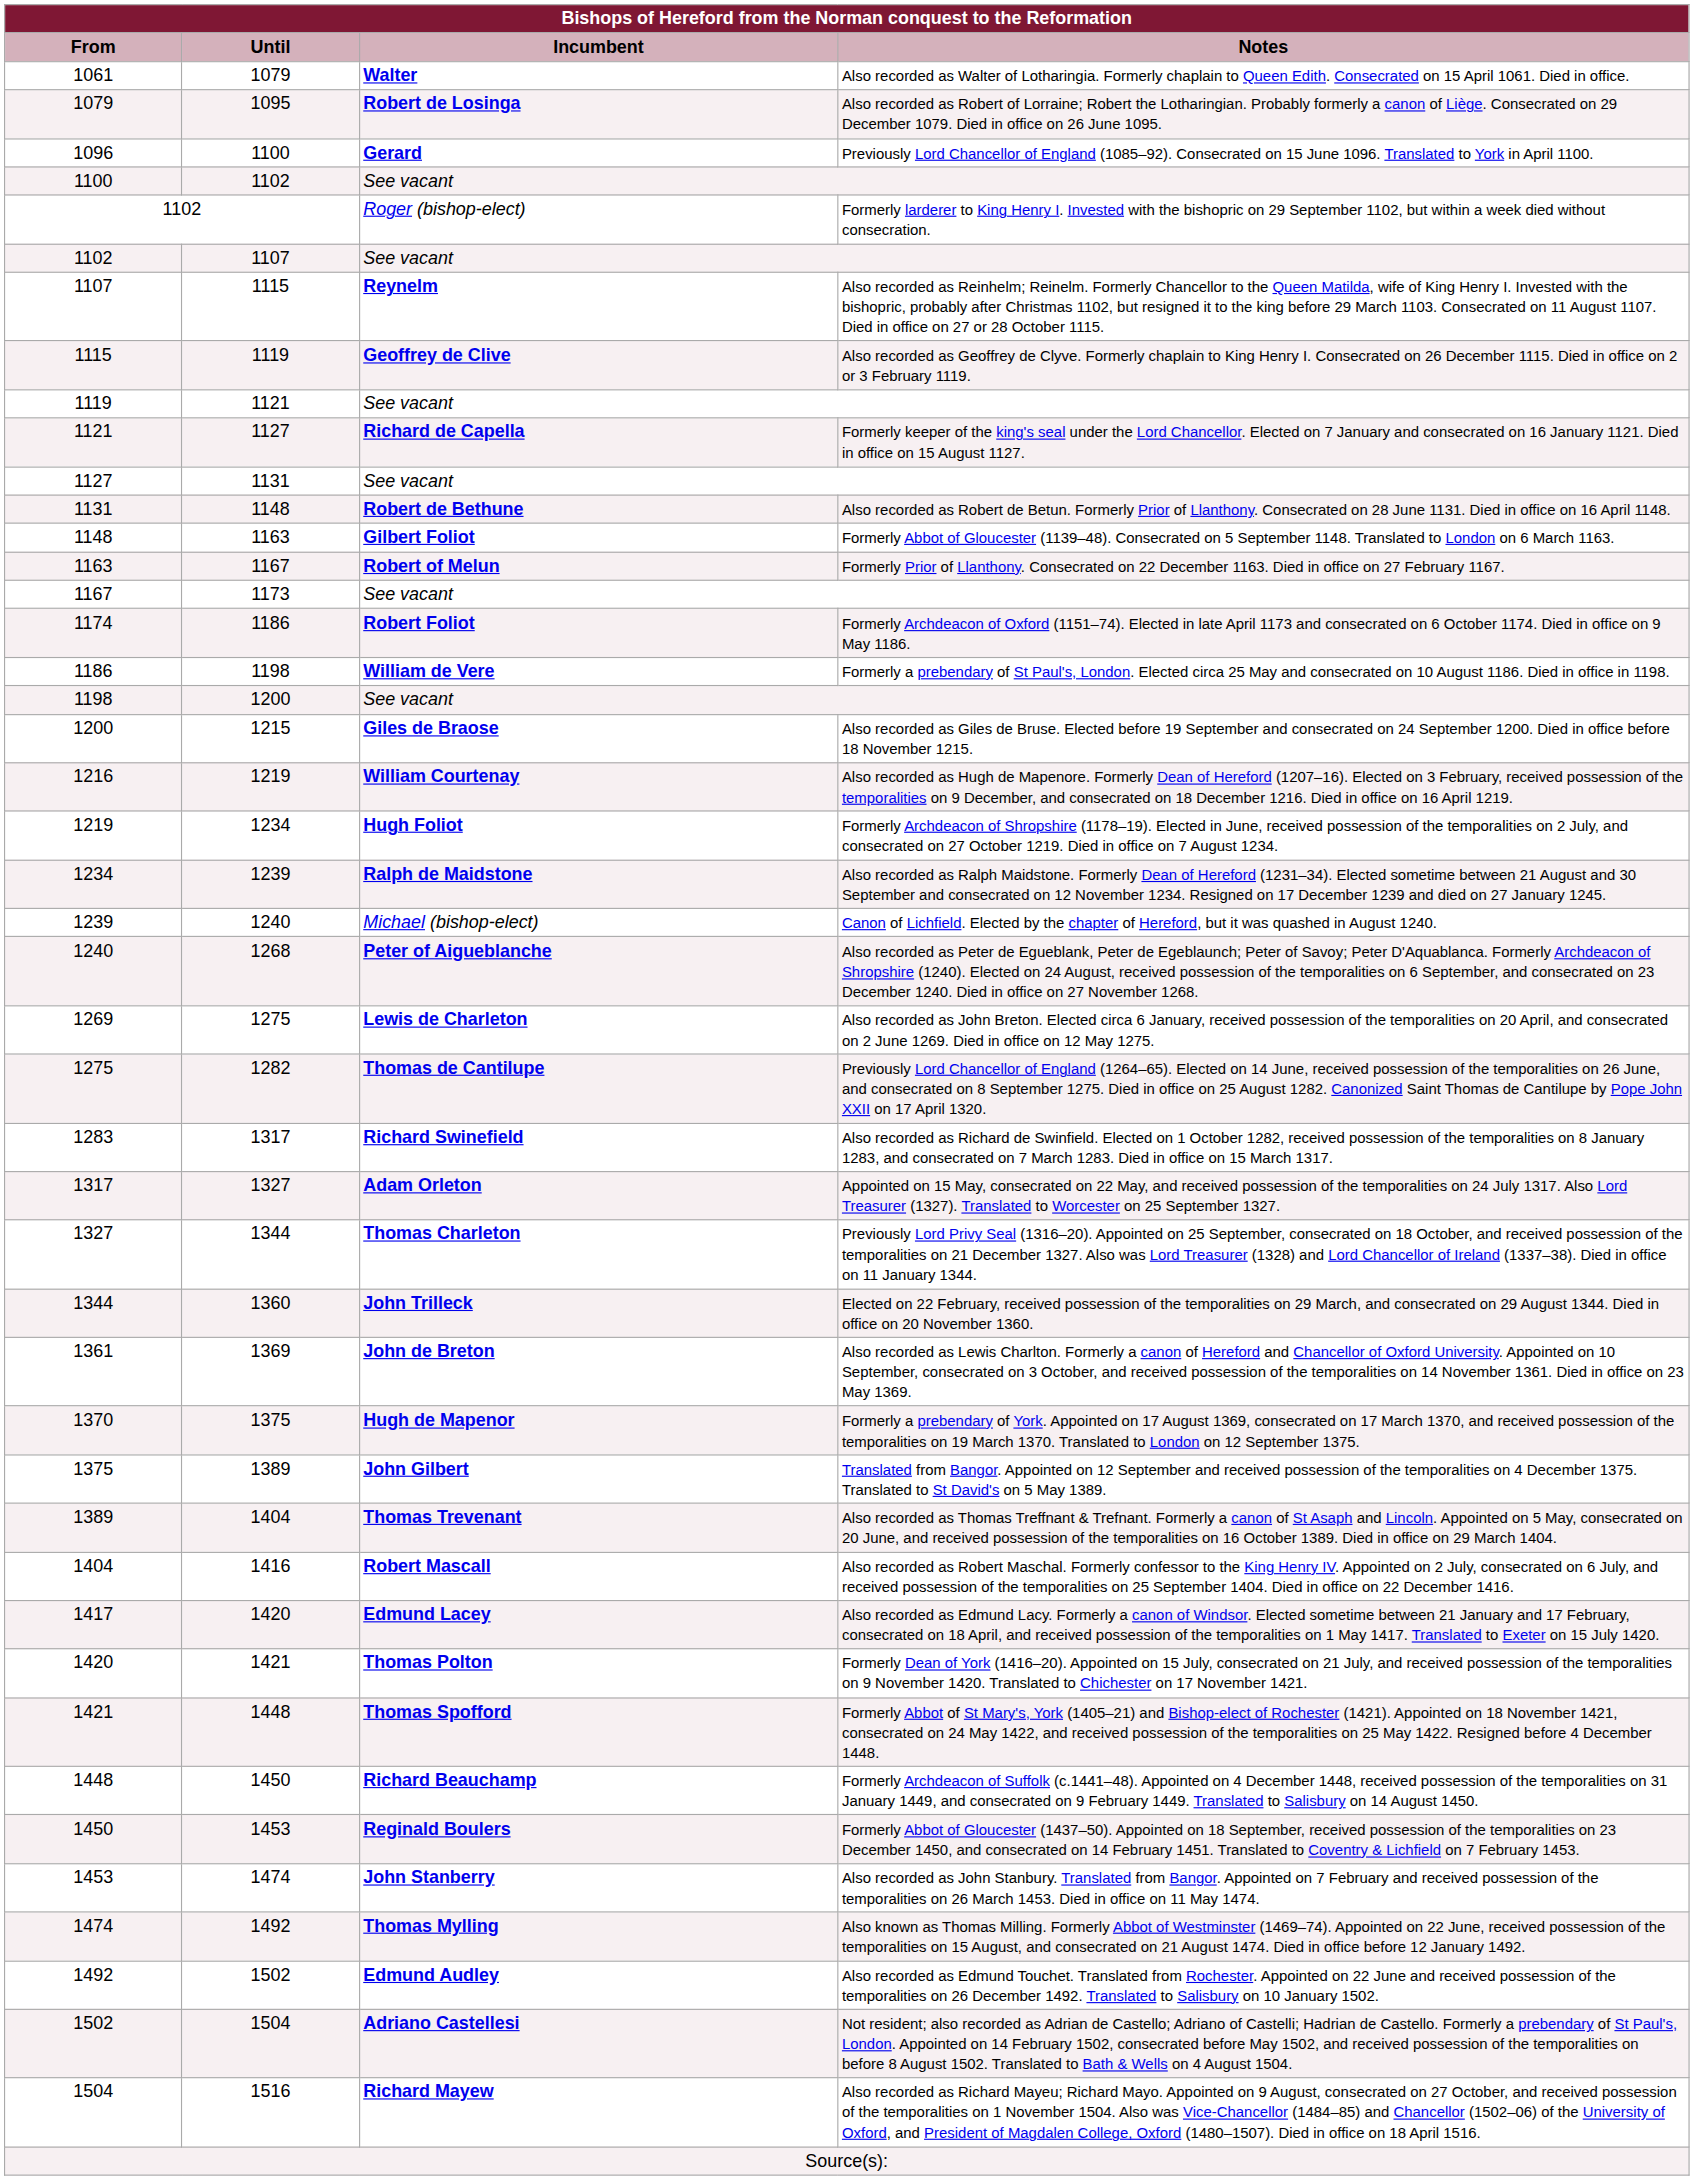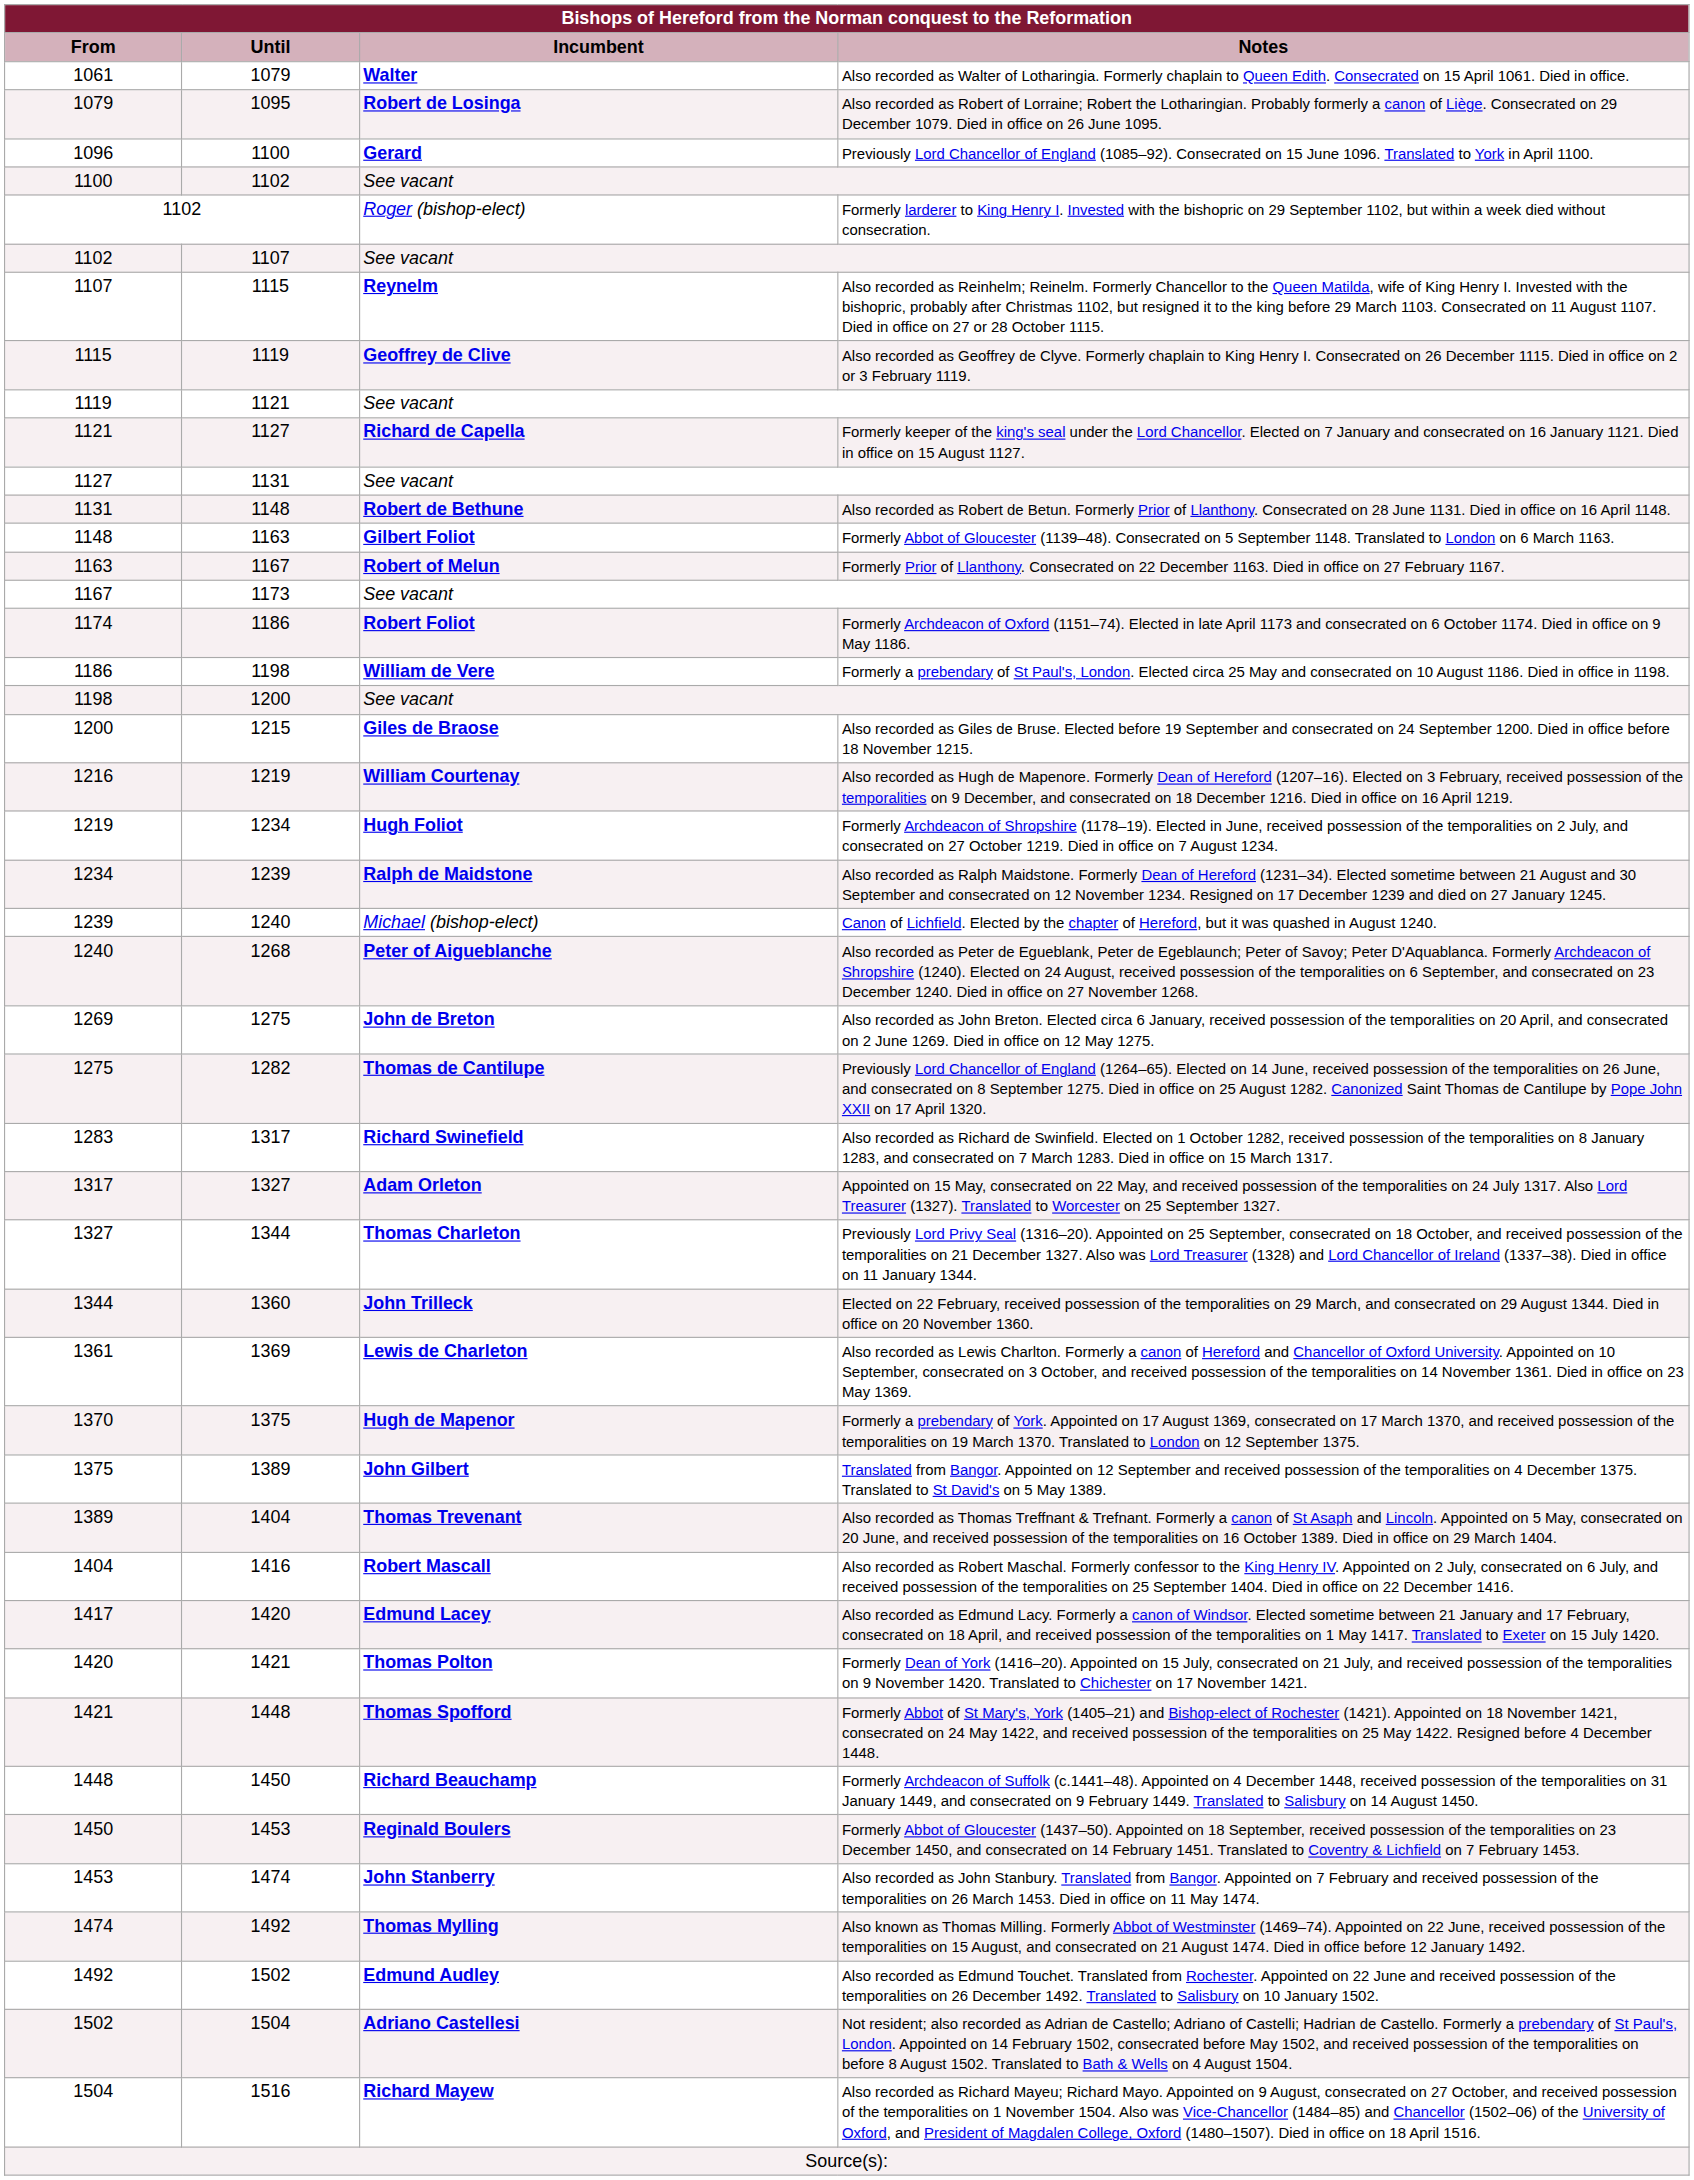1269 | Incumbent: Lewis de Charleton -> John de Breton
1361 | Incumbent: John de Breton -> Lewis de Charleton
